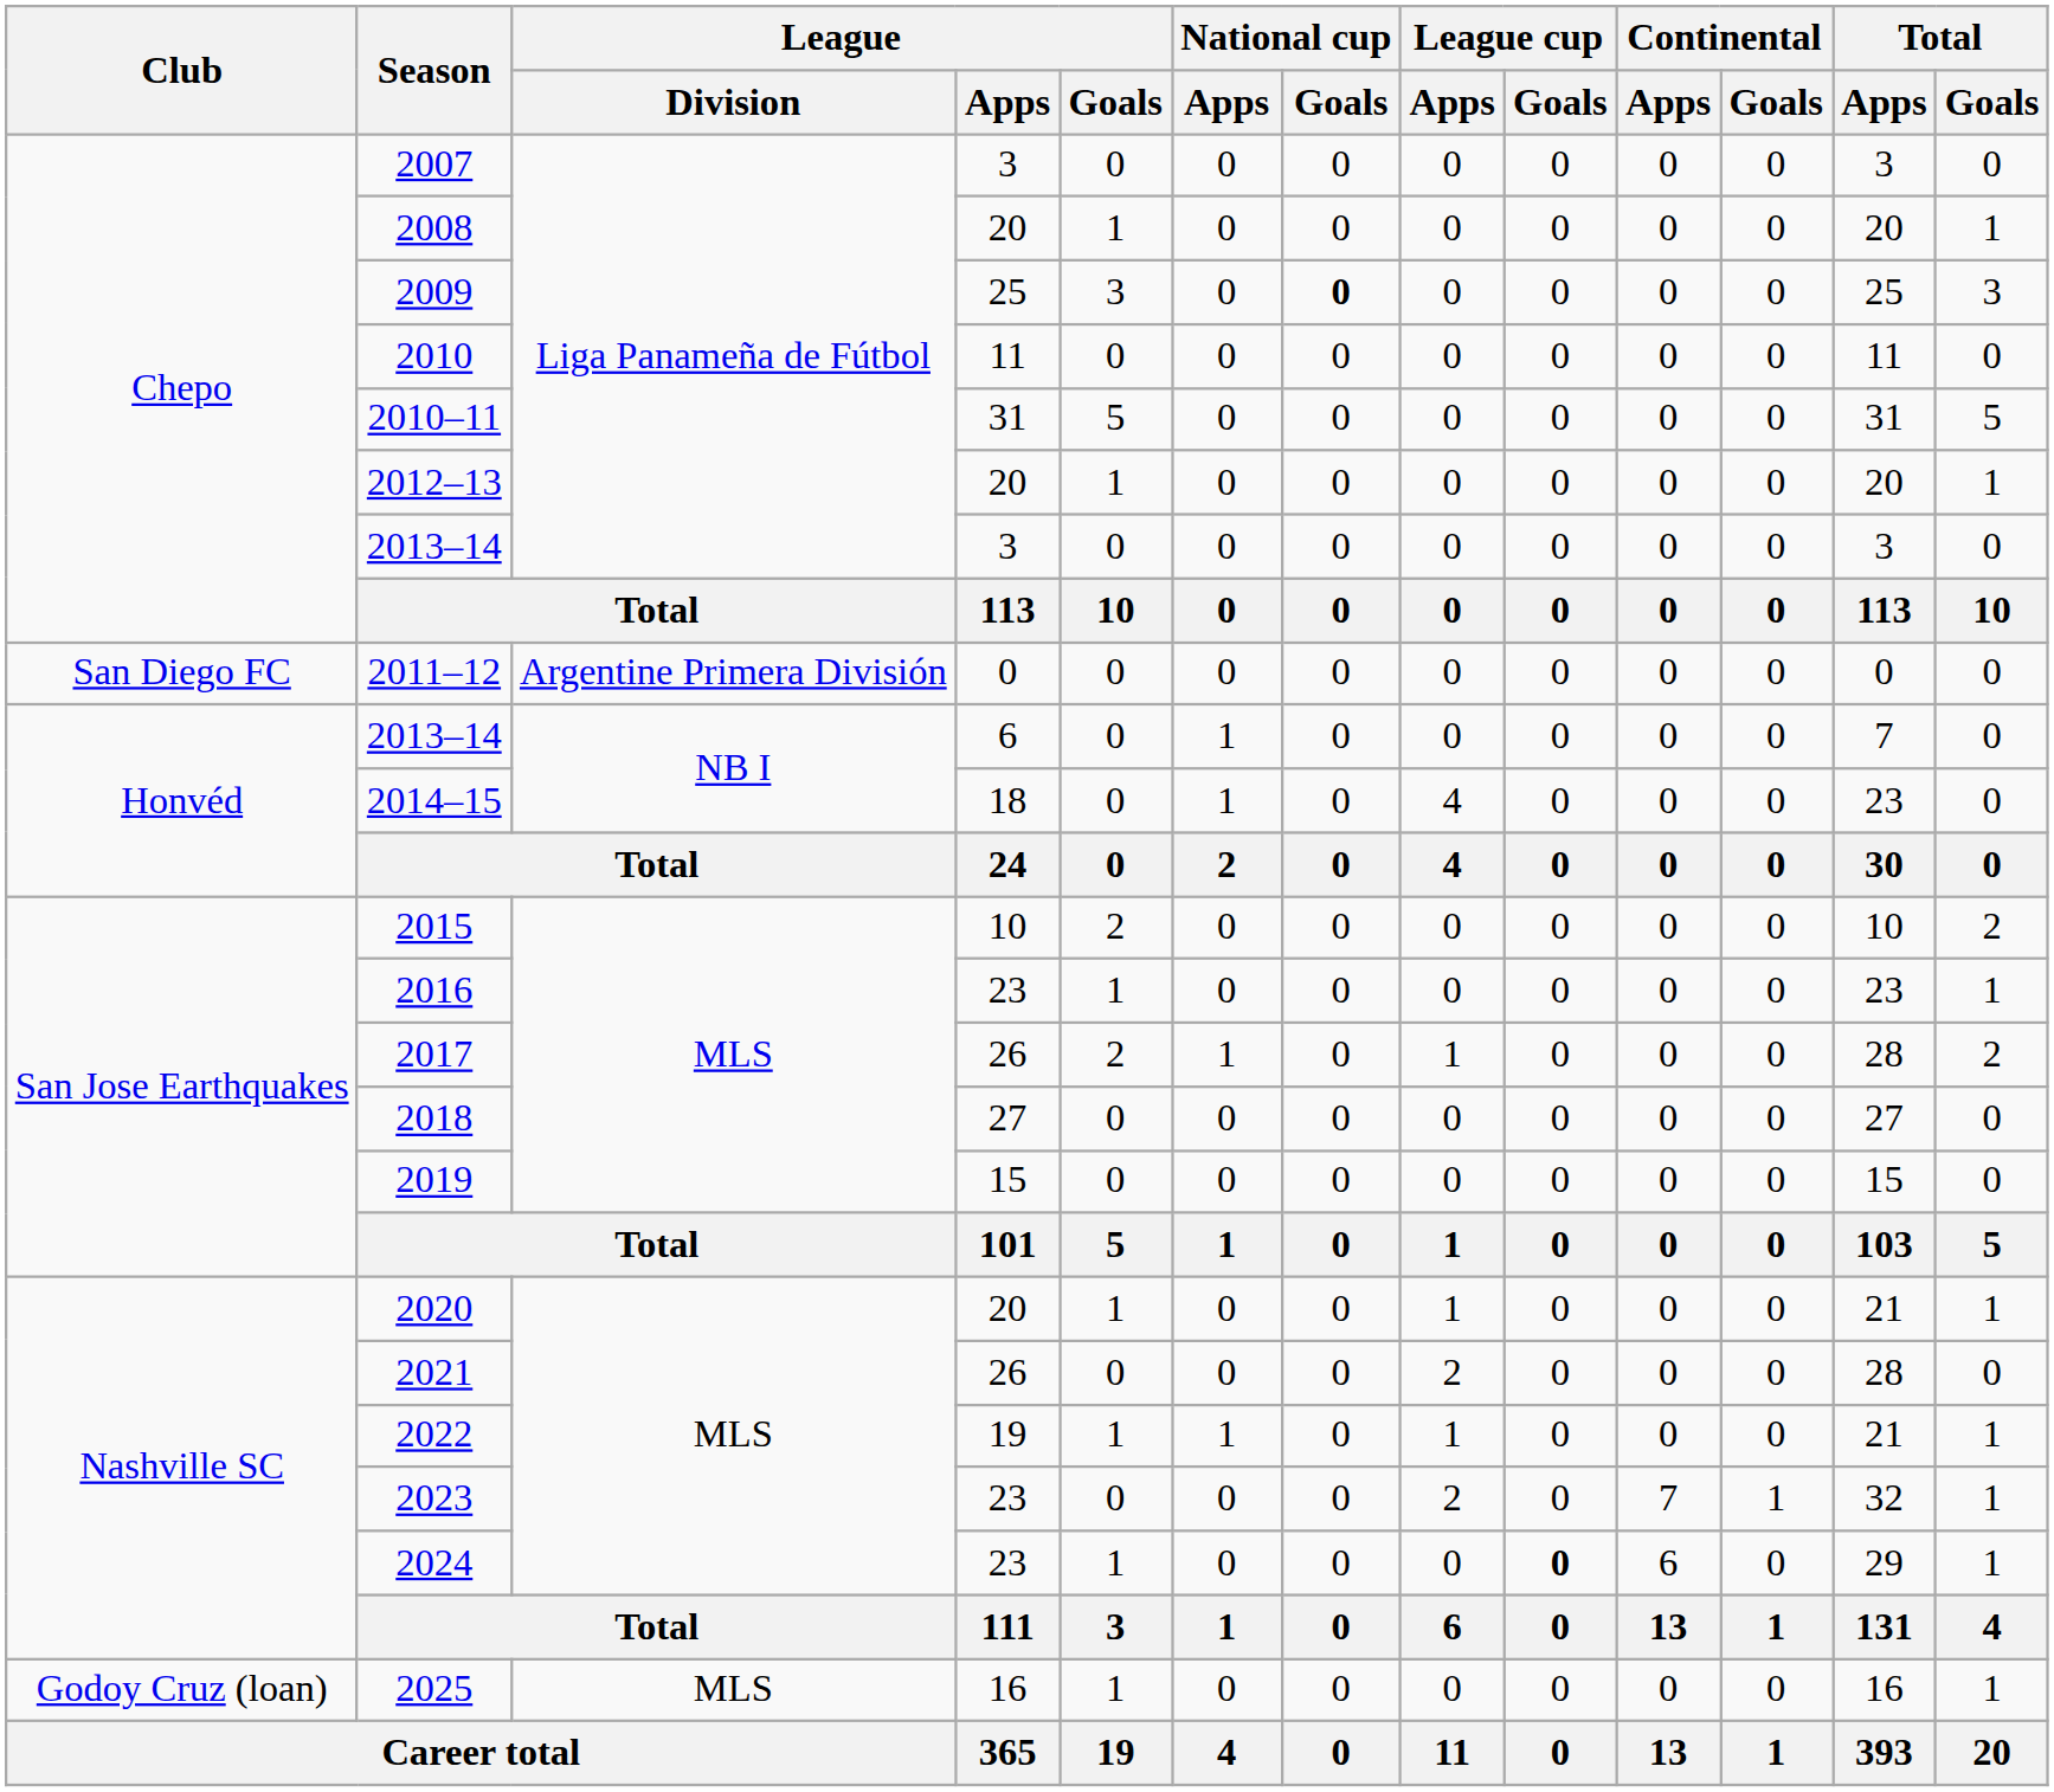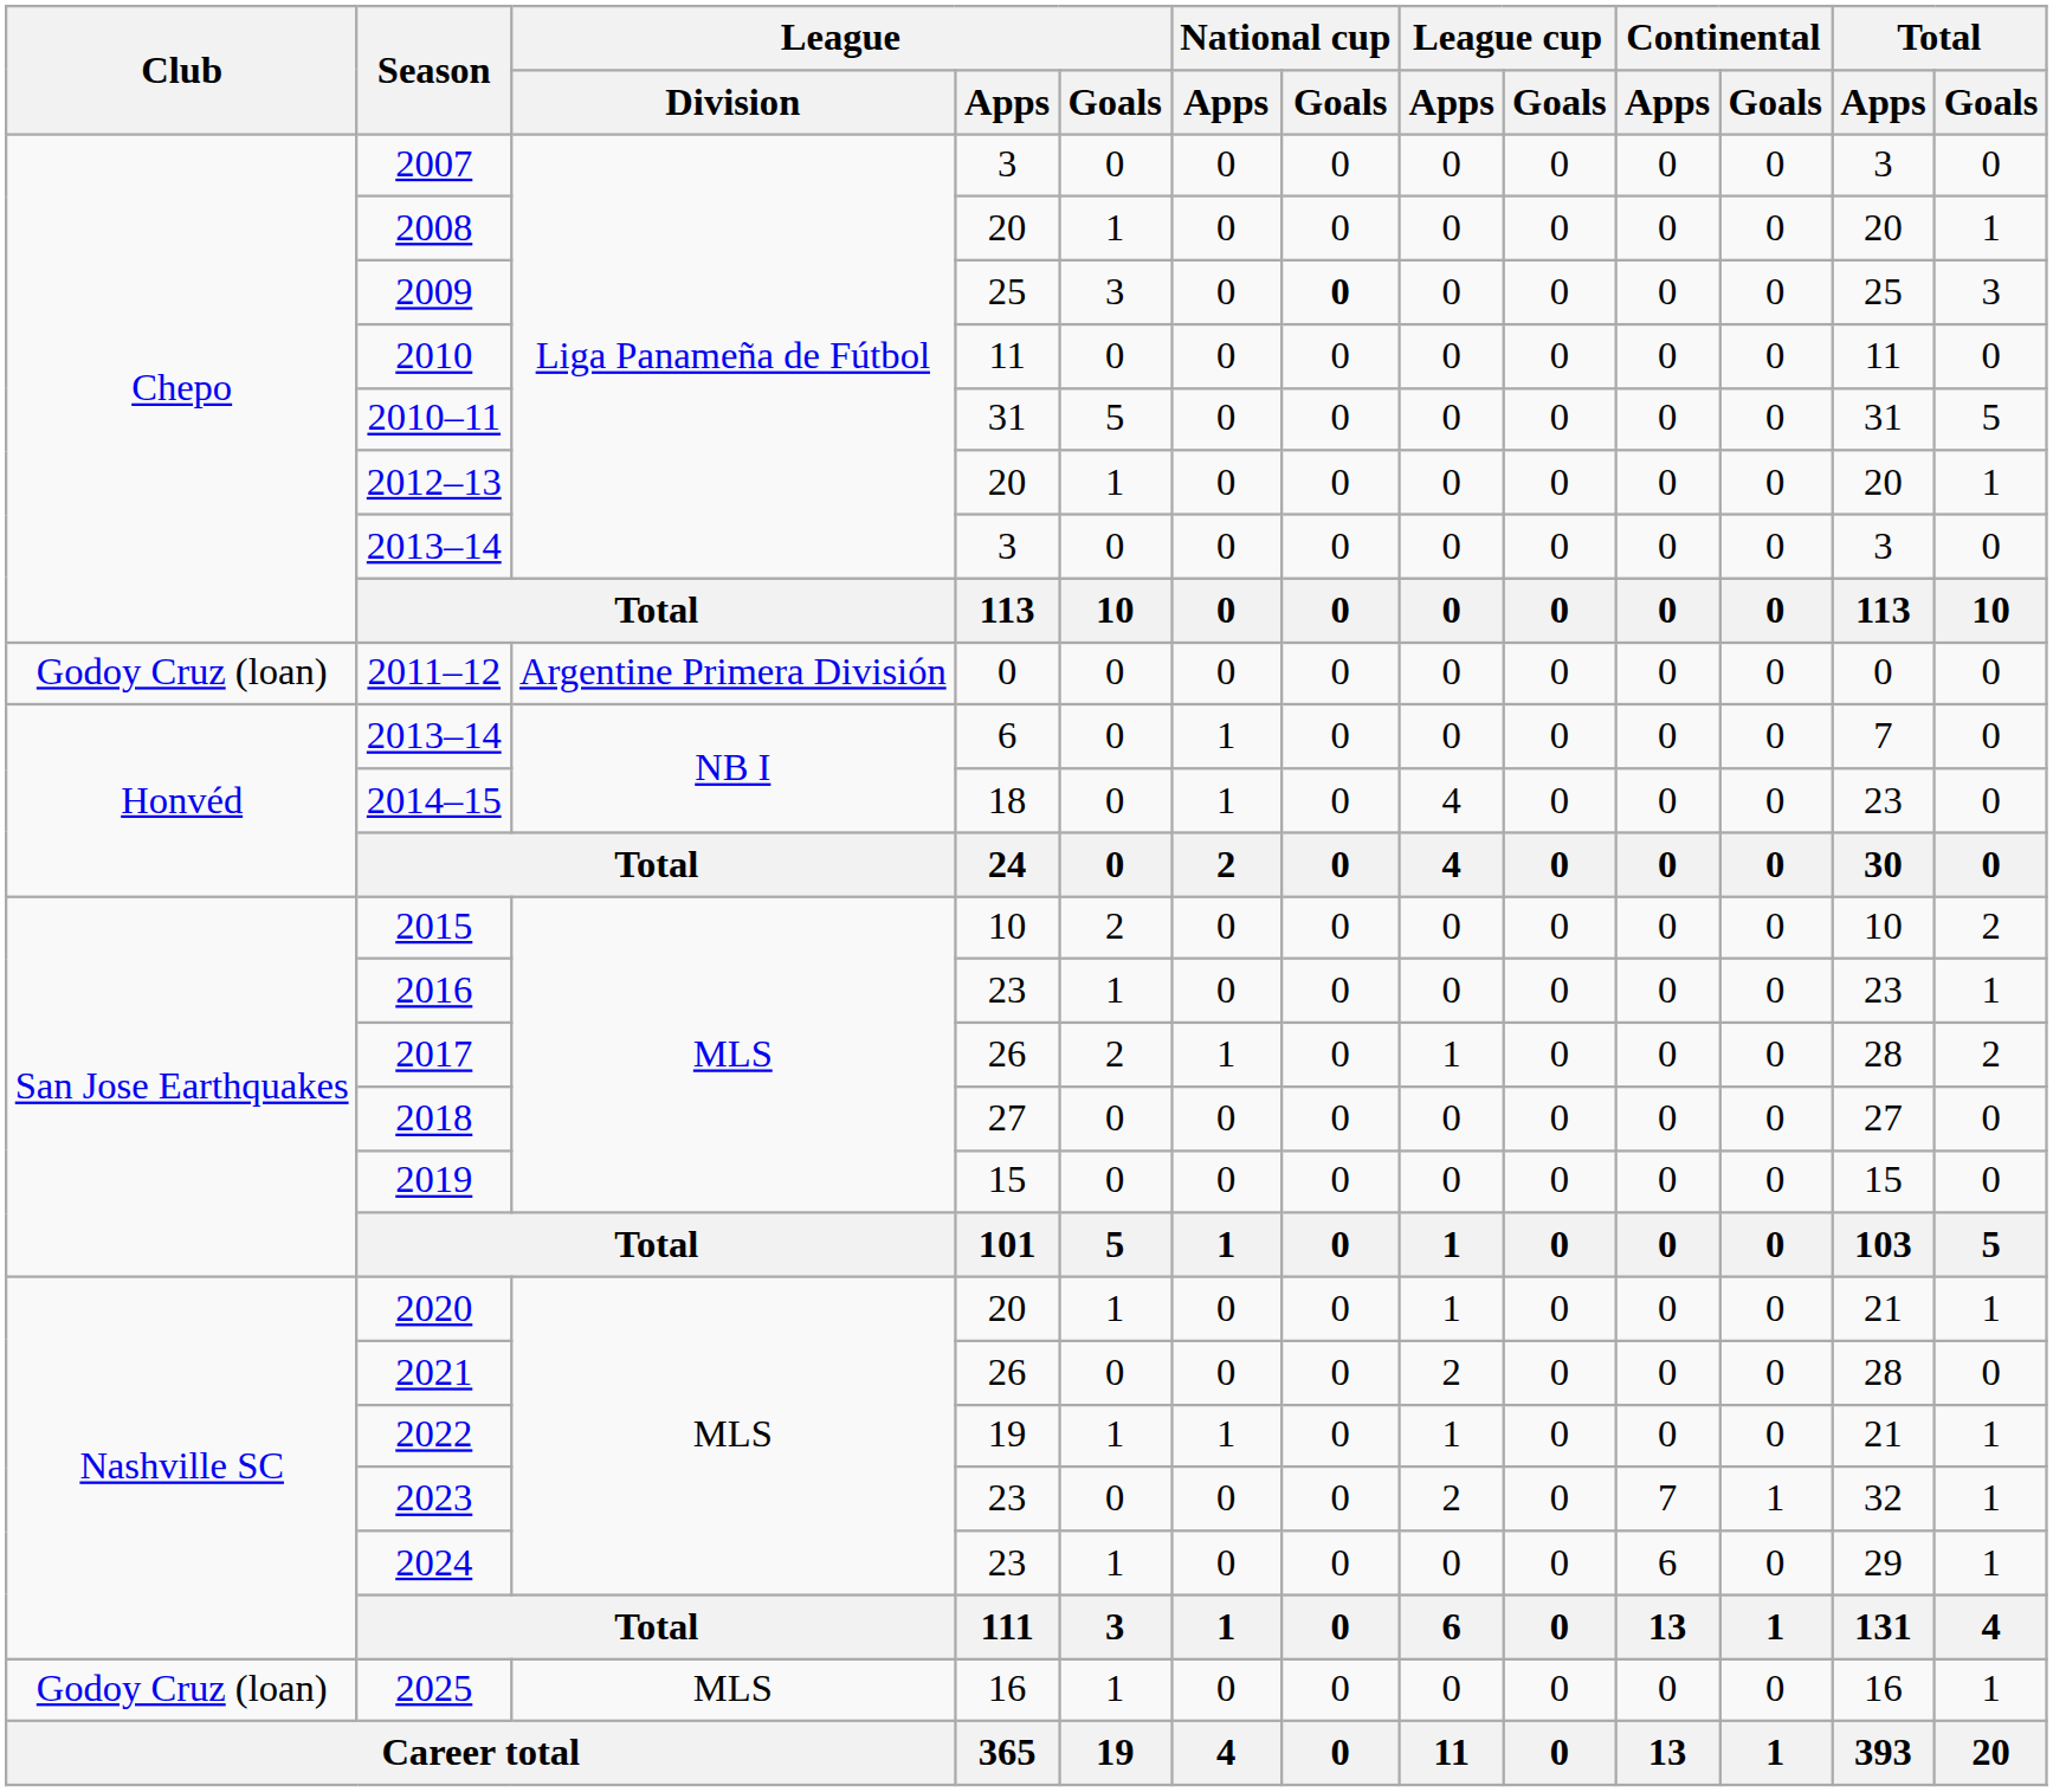2011–12 | Club: San Diego FC -> Godoy Cruz (loan)
2024 | League cup / Goals: bold -> normal
